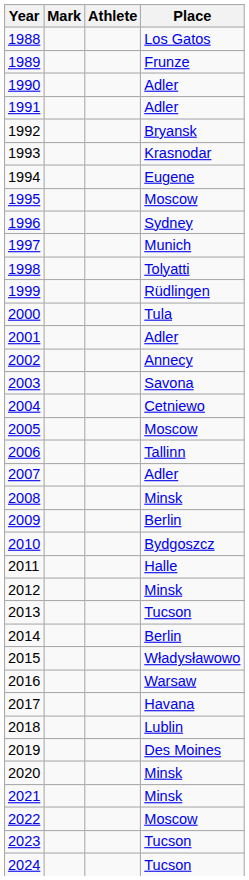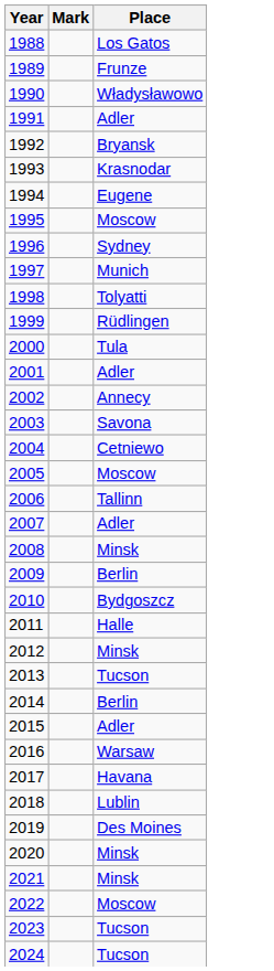- column: Athlete
1990 | Place: Adler -> Władysławowo
2015 | Place: Władysławowo -> Adler
